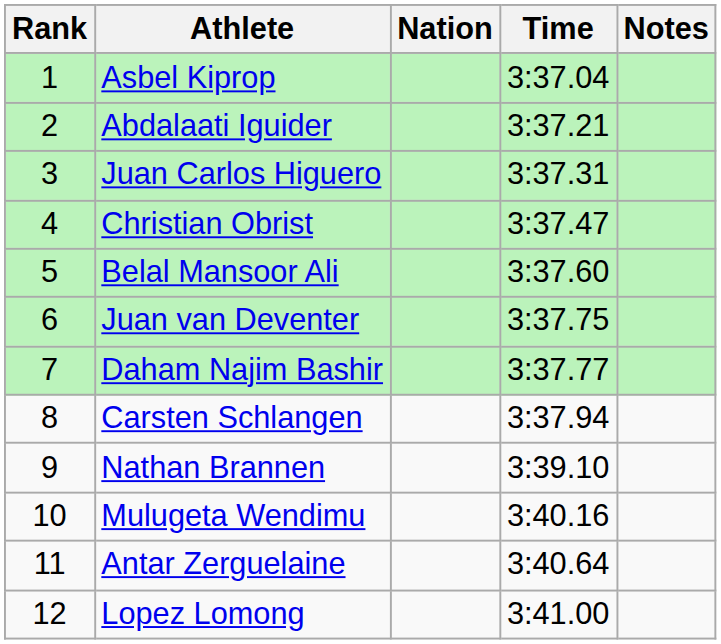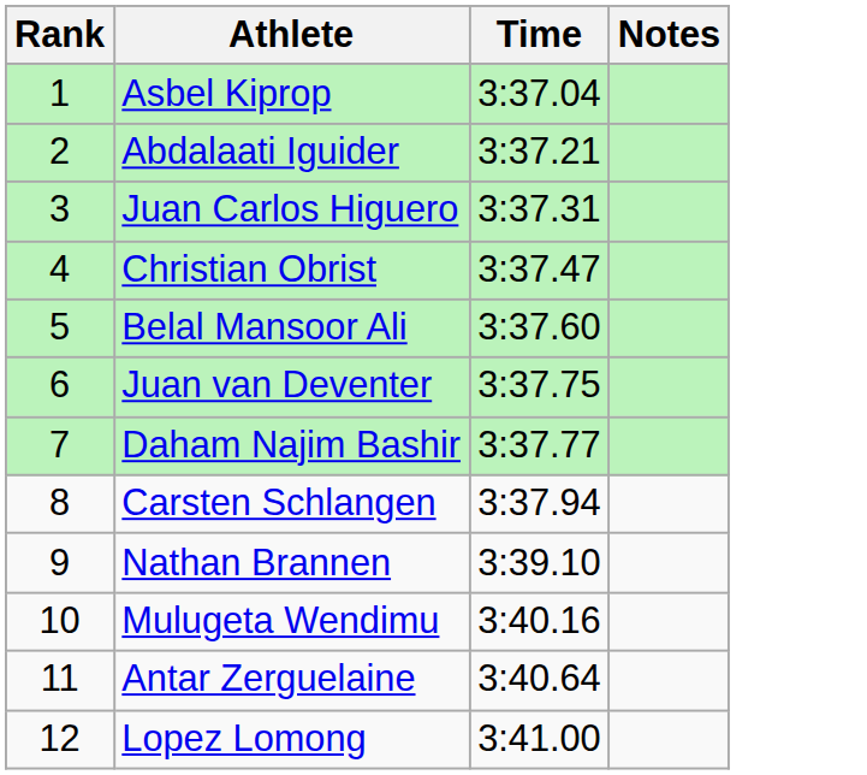- column: Nation
